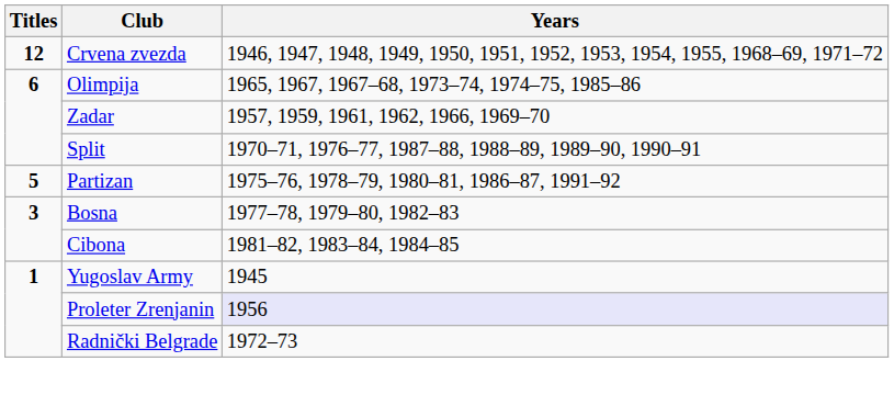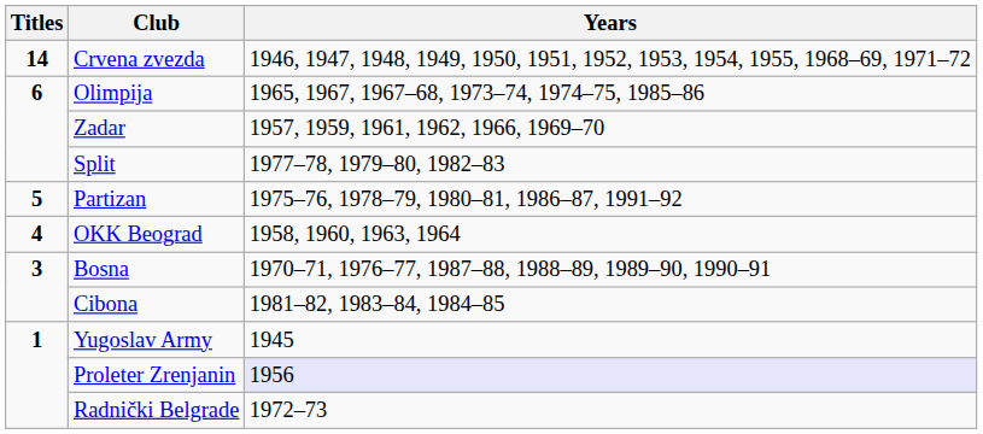Crvena zvezda | Titles: 12 -> 14
Split | Years: 1970–71, 1976–77, 1987–88, 1988–89, 1989–90, 1990–91 -> 1977–78, 1979–80, 1982–83
+ row: 4 | OKK Beograd | 1958, 1960, 1963, 1964
Bosna | Years: 1977–78, 1979–80, 1982–83 -> 1970–71, 1976–77, 1987–88, 1988–89, 1989–90, 1990–91
